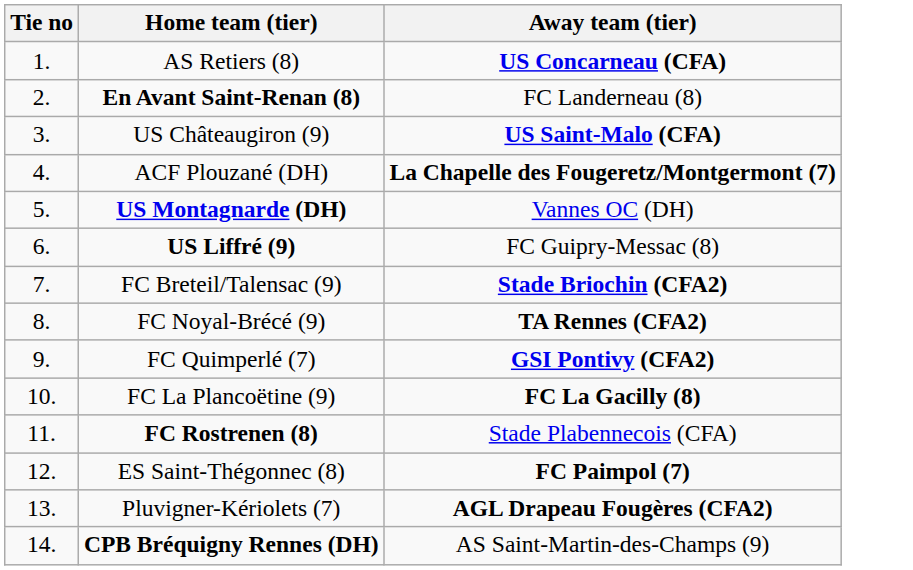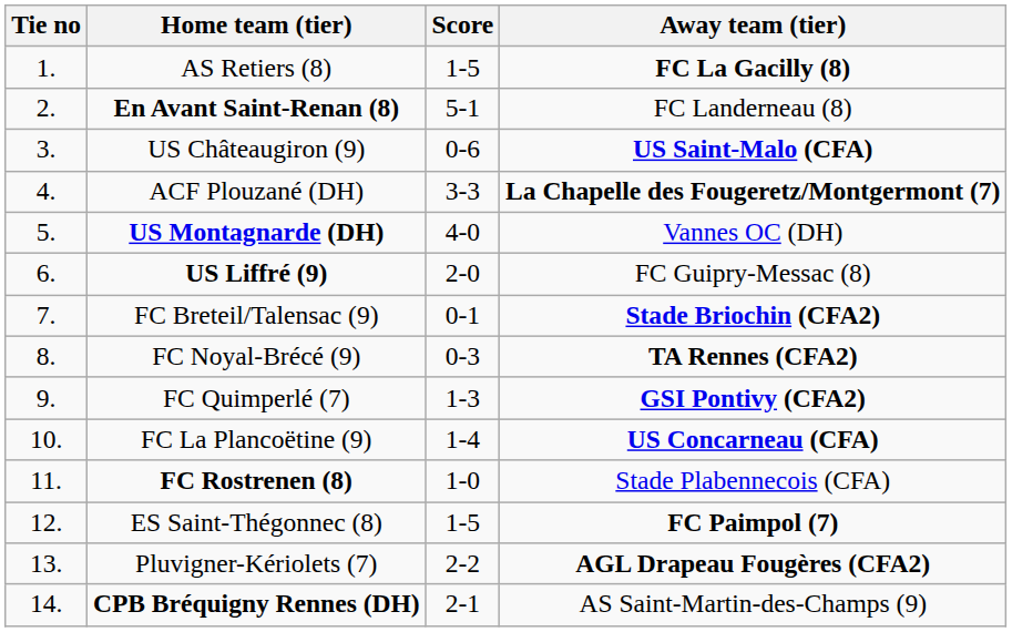+ column: Score | 1-5 | 5-1 | 0-6 | 3-3 | 4-0 | 2-0 | 0-1 | 0-3 | 1-3 | 1-4 | 1-0 | 1-5 | 2-2 | 2-1
AS Retiers (8) | Away team (tier): US Concarneau (CFA) -> FC La Gacilly (8)
FC La Plancoëtine (9) | Away team (tier): FC La Gacilly (8) -> US Concarneau (CFA)
